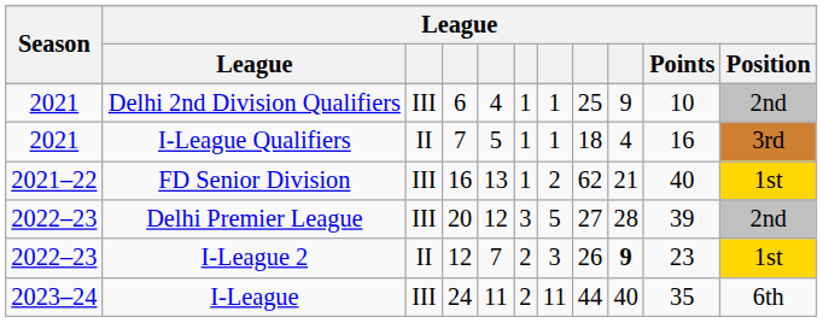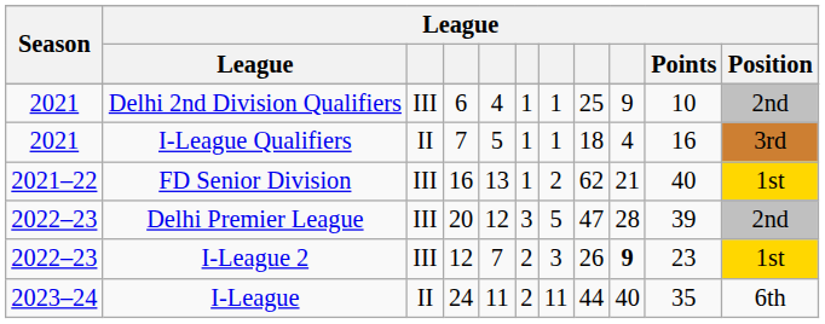Delhi Premier League | column 8: 27 -> 47
I-League 2 | column 3: II -> III
I-League | column 3: III -> II
